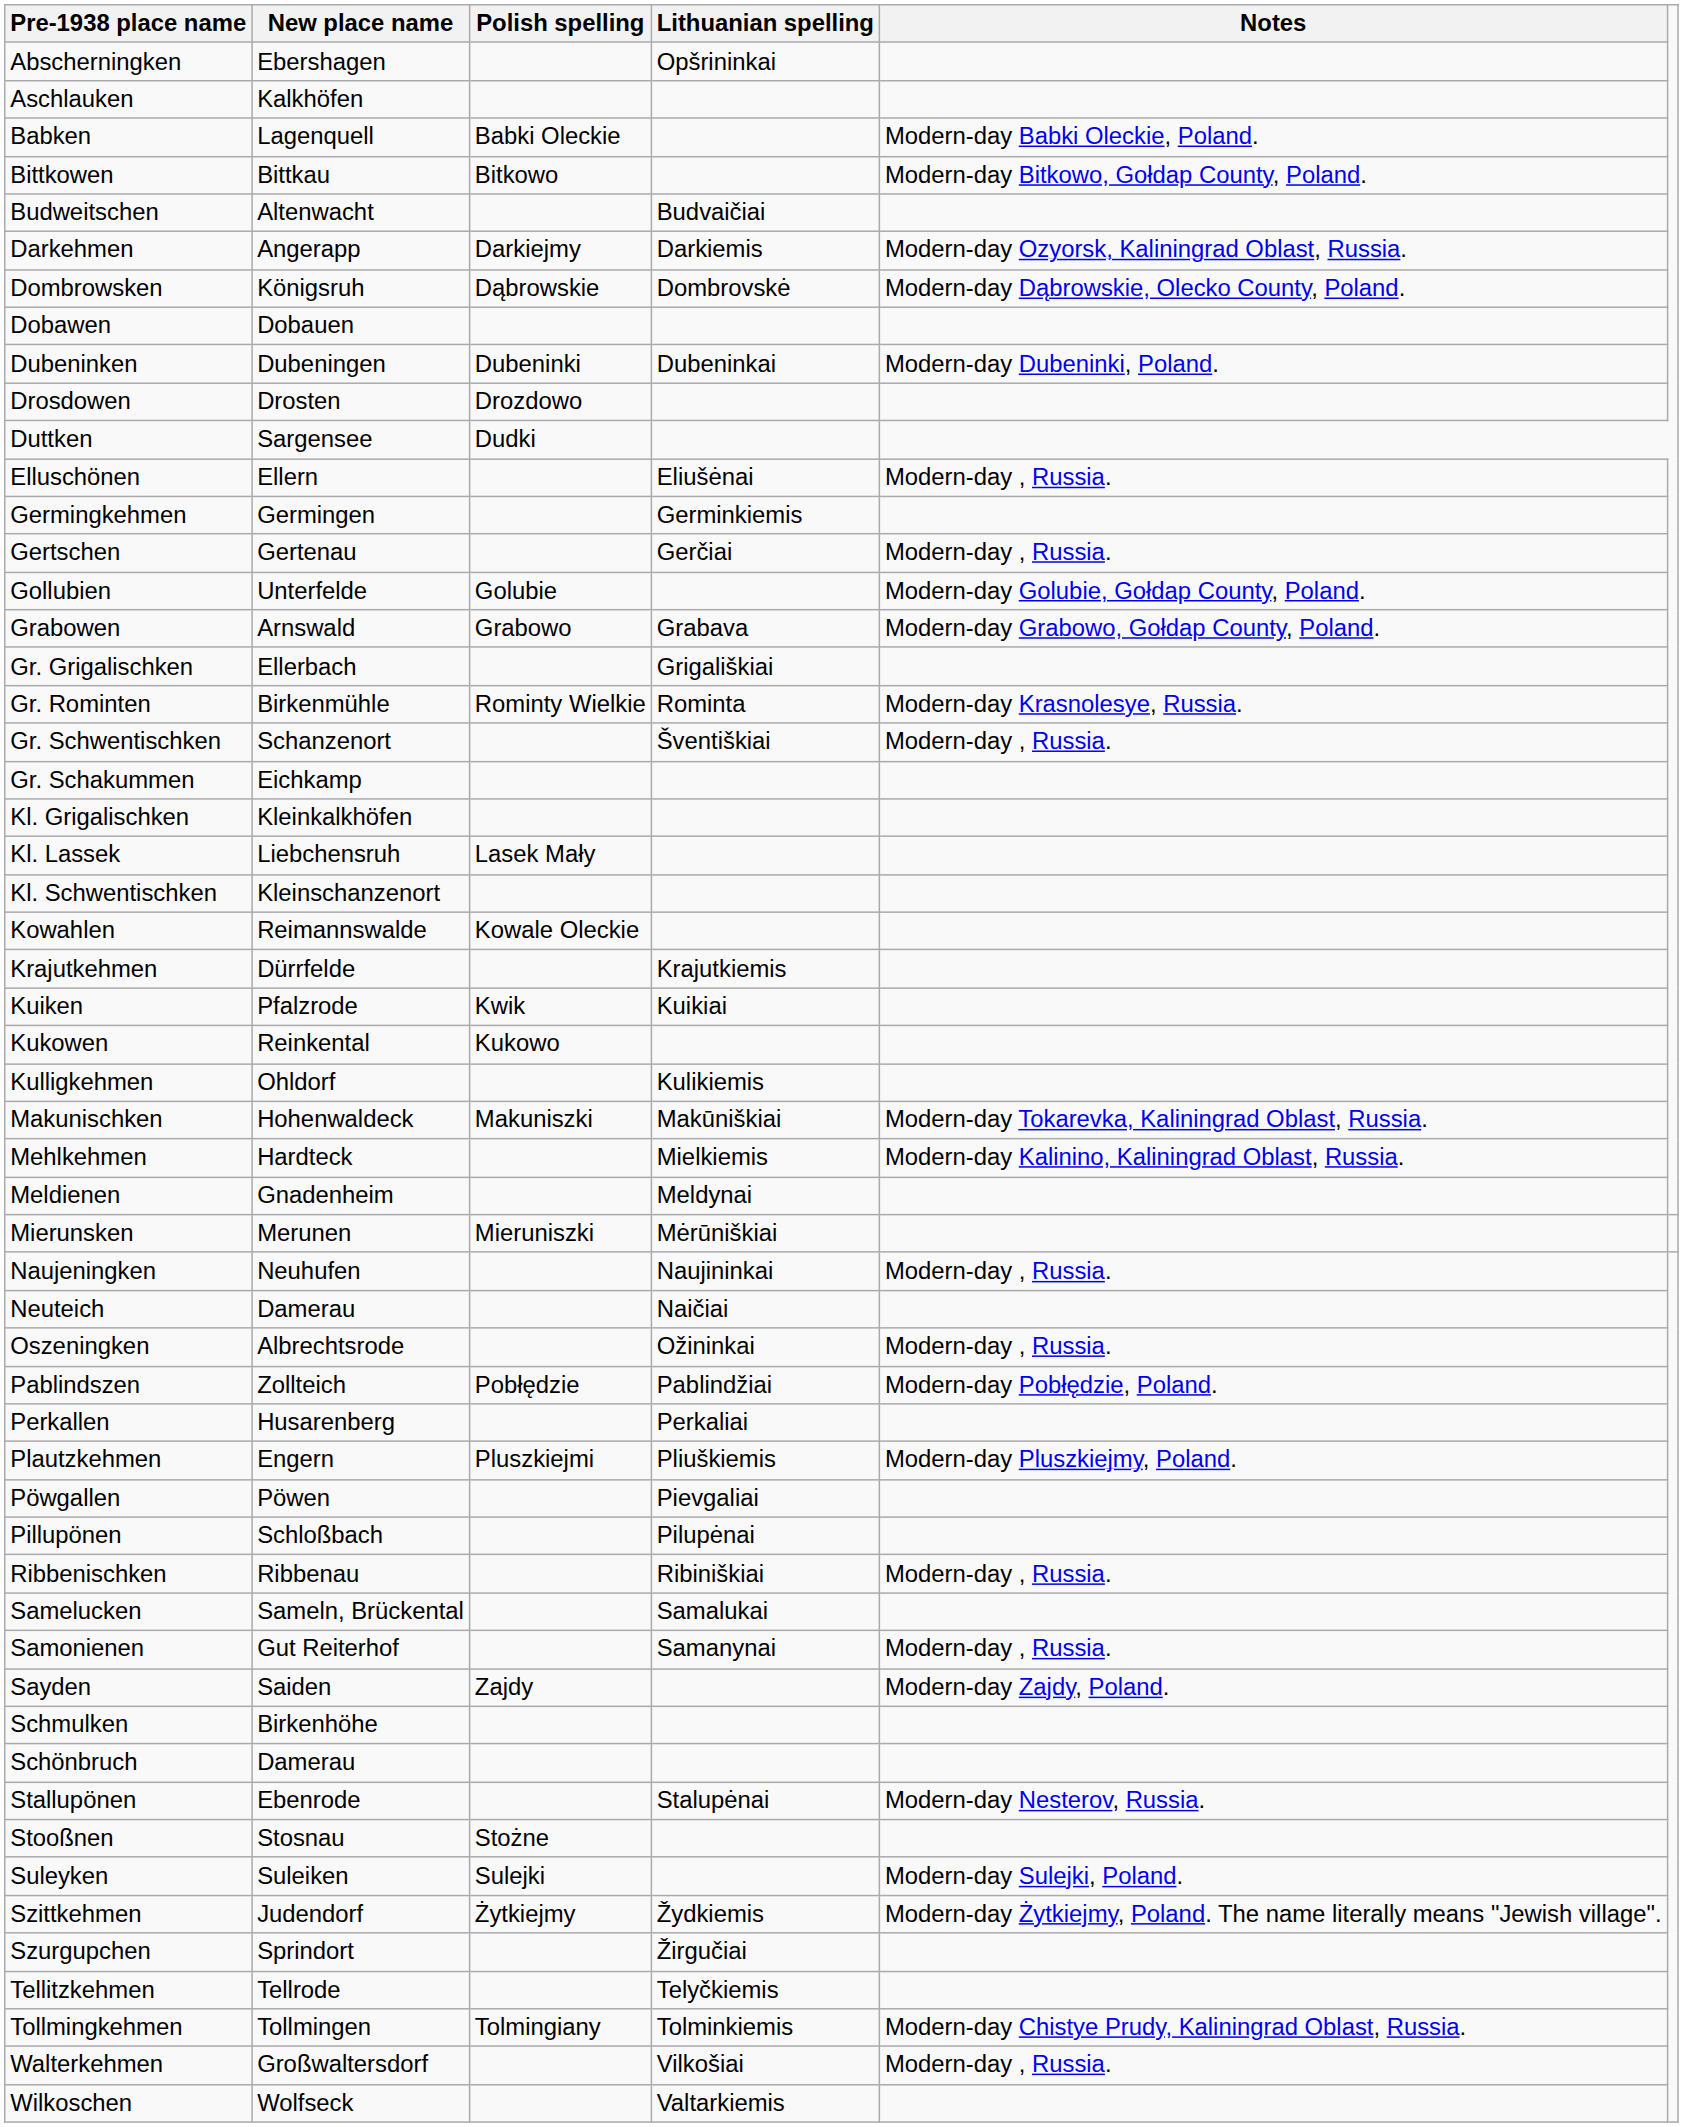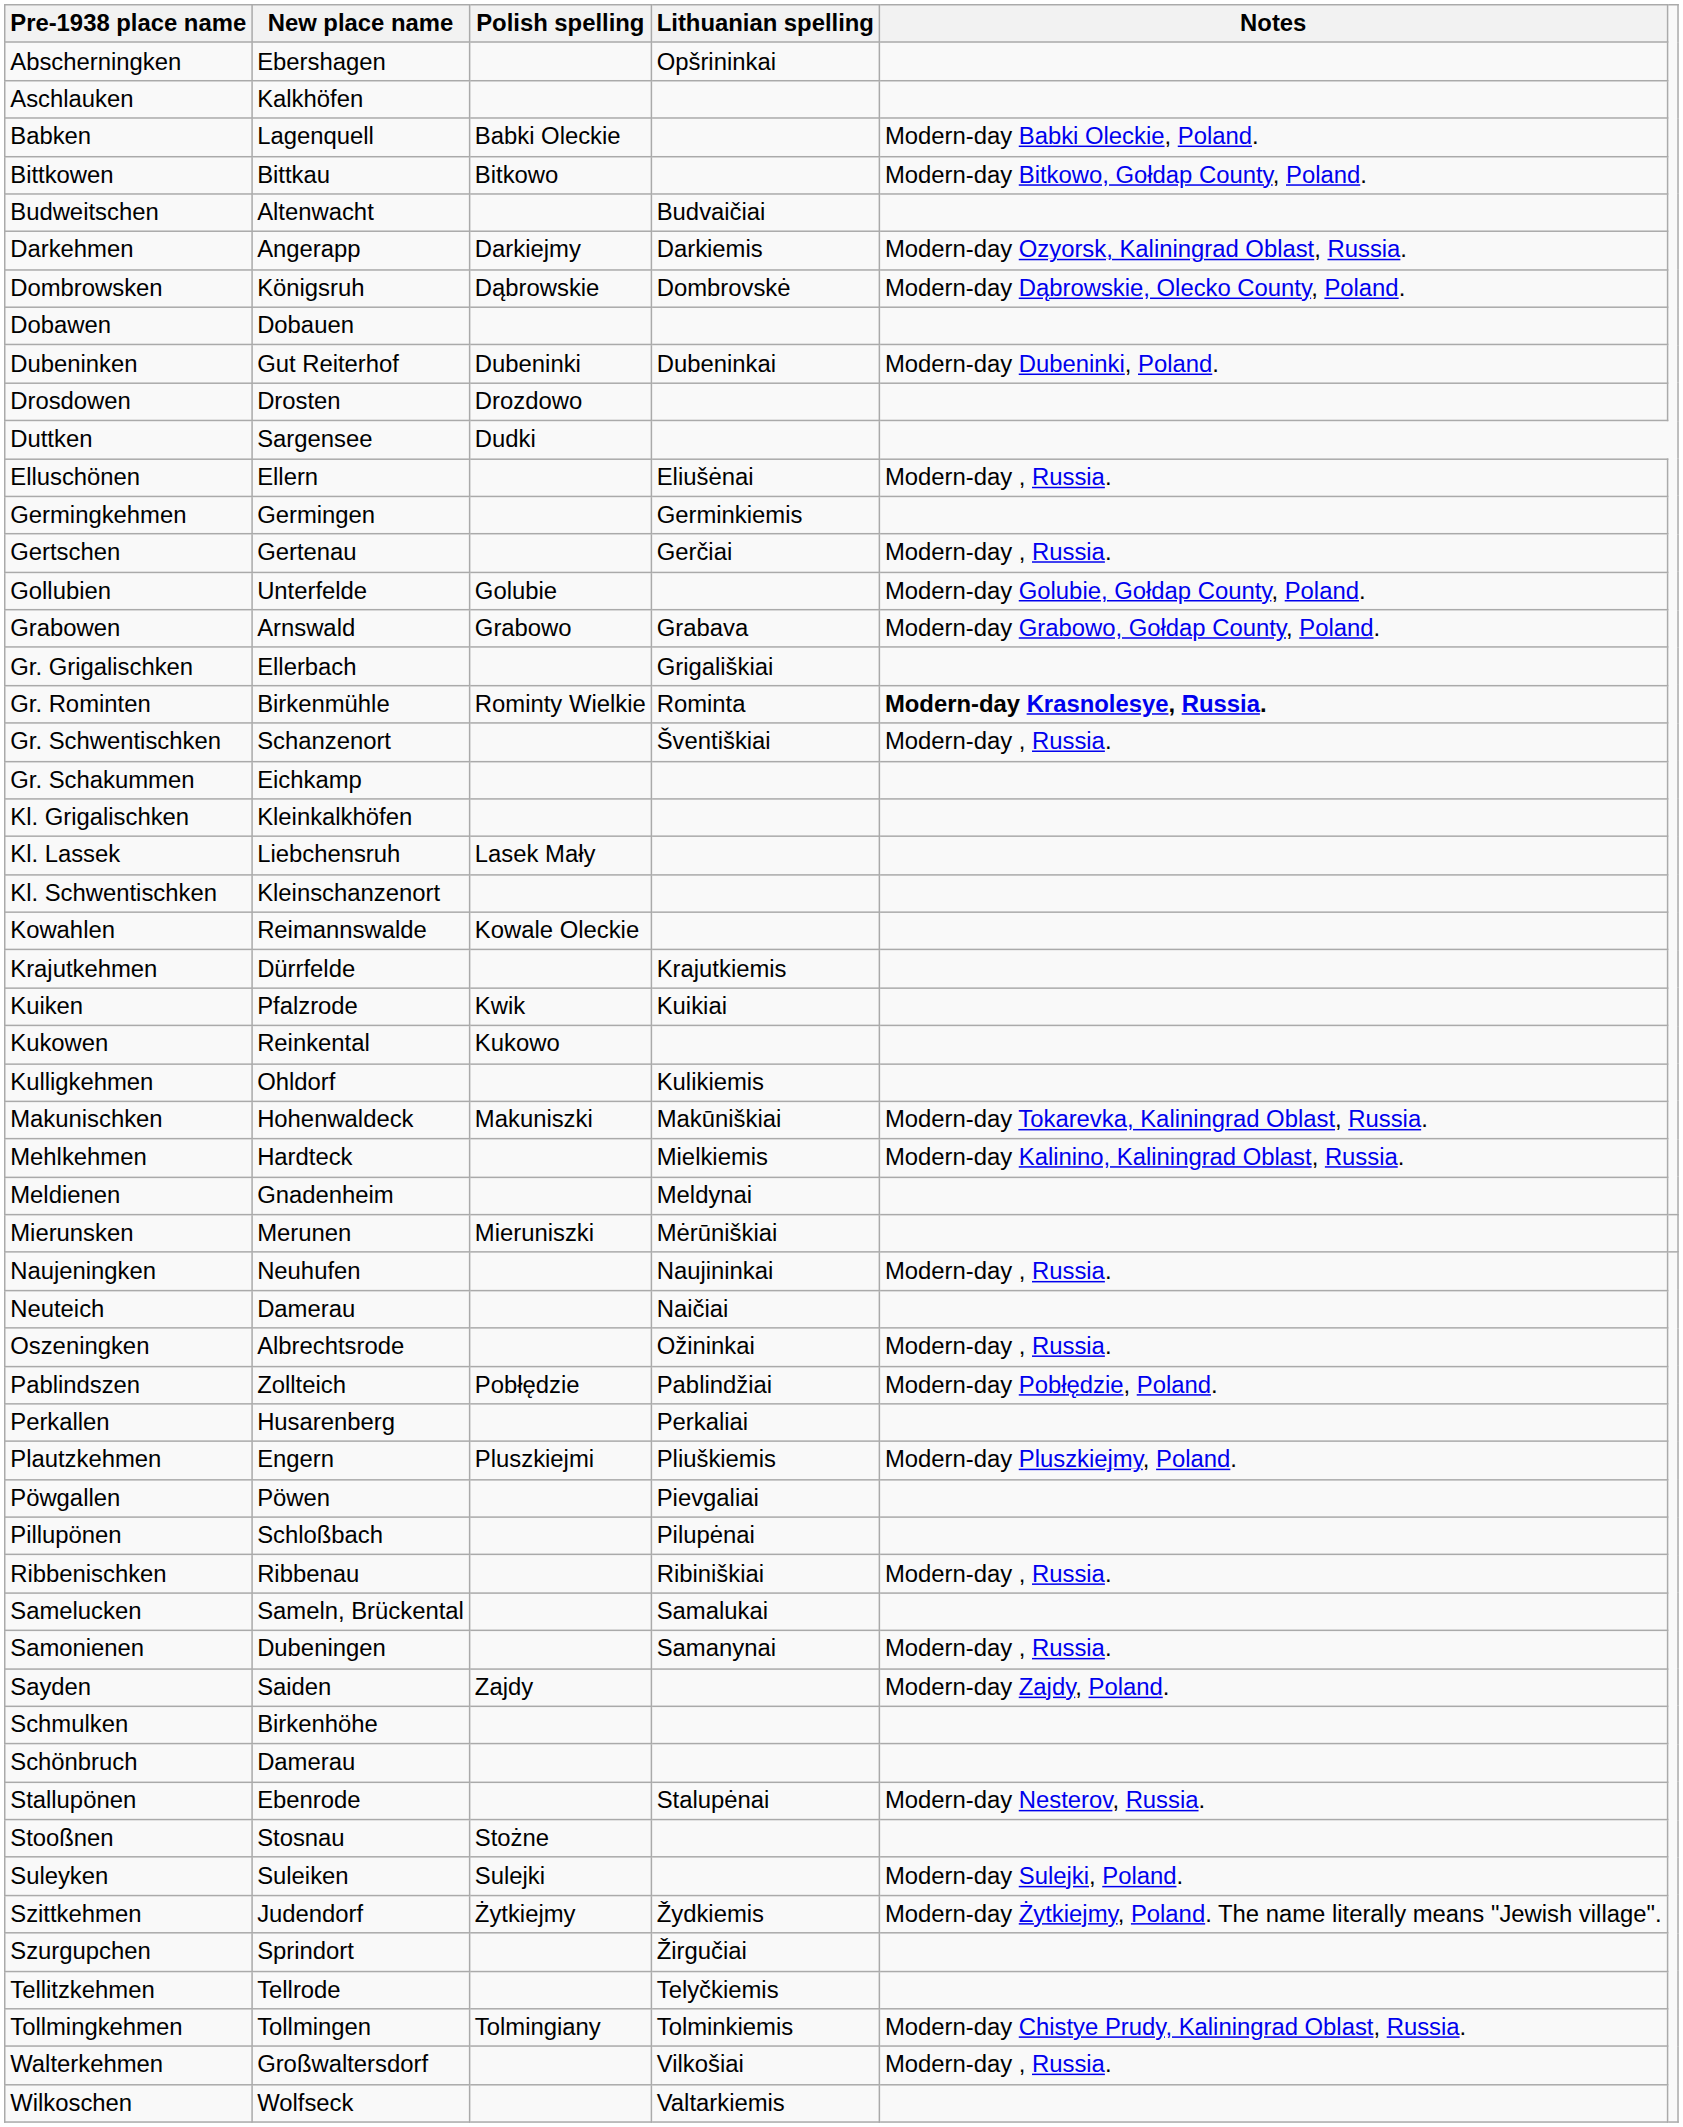Dubeninken | New place name: Dubeningen -> Gut Reiterhof
Gr. Rominten | Notes: normal -> bold
Samonienen | New place name: Gut Reiterhof -> Dubeningen
